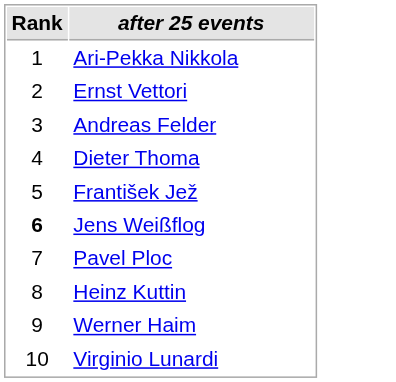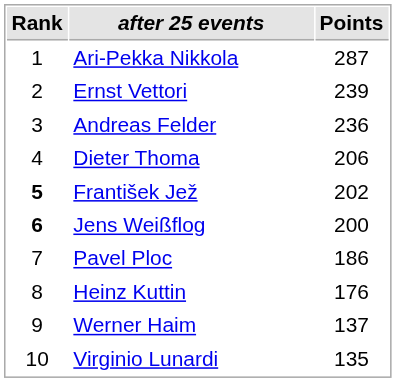+ column: Points | 287 | 239 | 236 | 206 | 202 | 200 | 186 | 176 | 137 | 135
František Jež | Rank: normal -> bold
